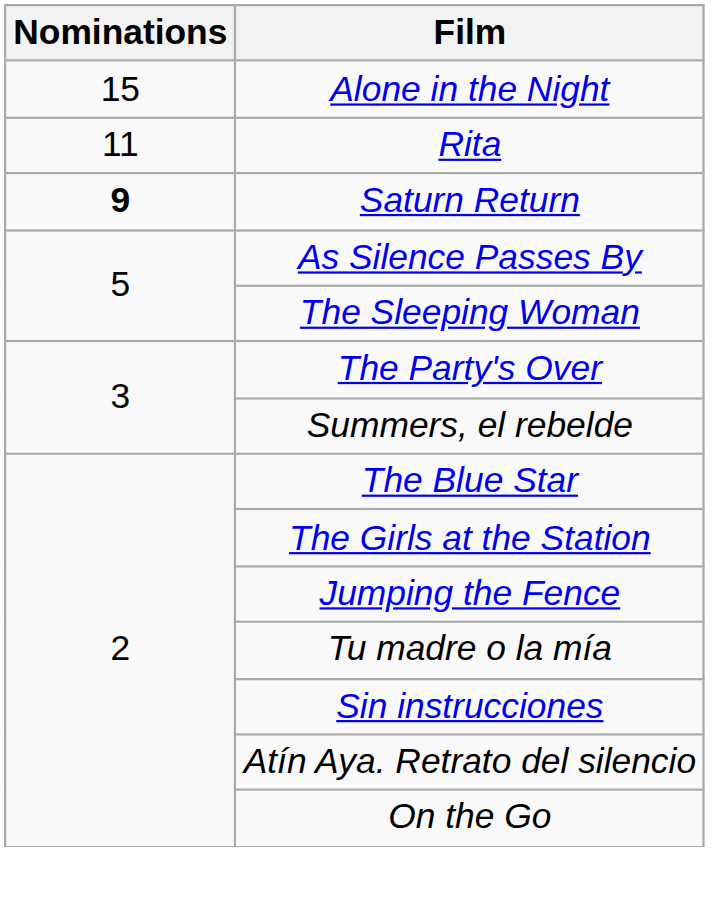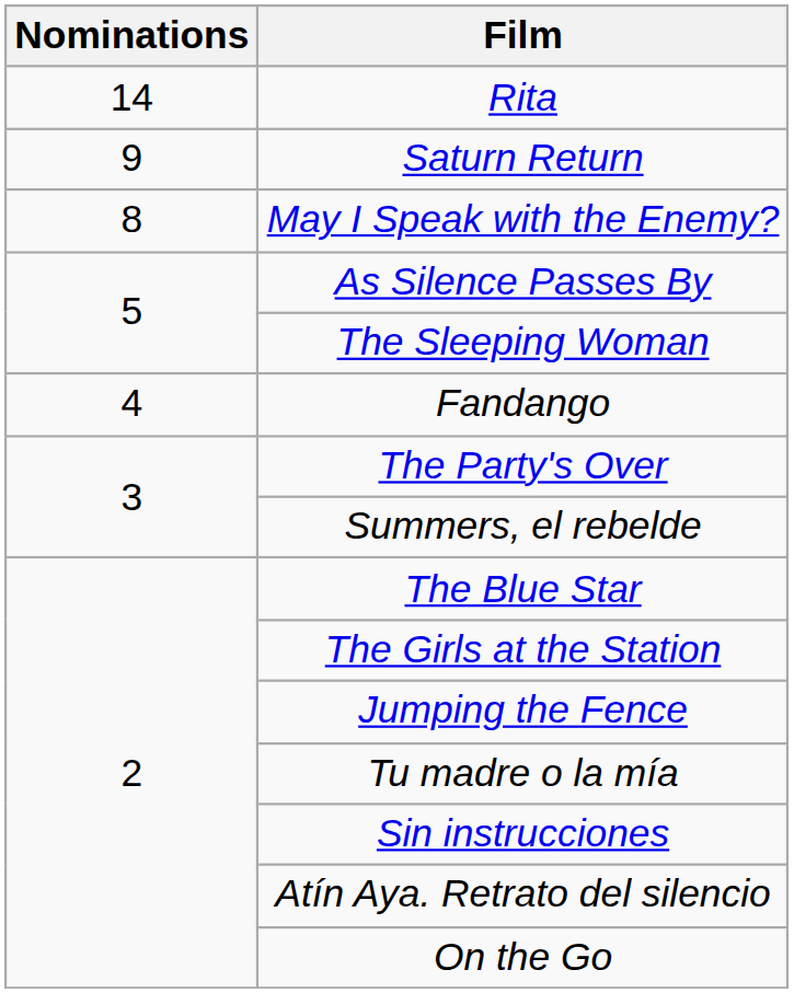- row: 15 | Alone in the Night
Rita | Nominations: 11 -> 14
Saturn Return | Nominations: bold -> normal
+ row: 8 | May I Speak with the Enemy?
+ row: 4 | Fandango
